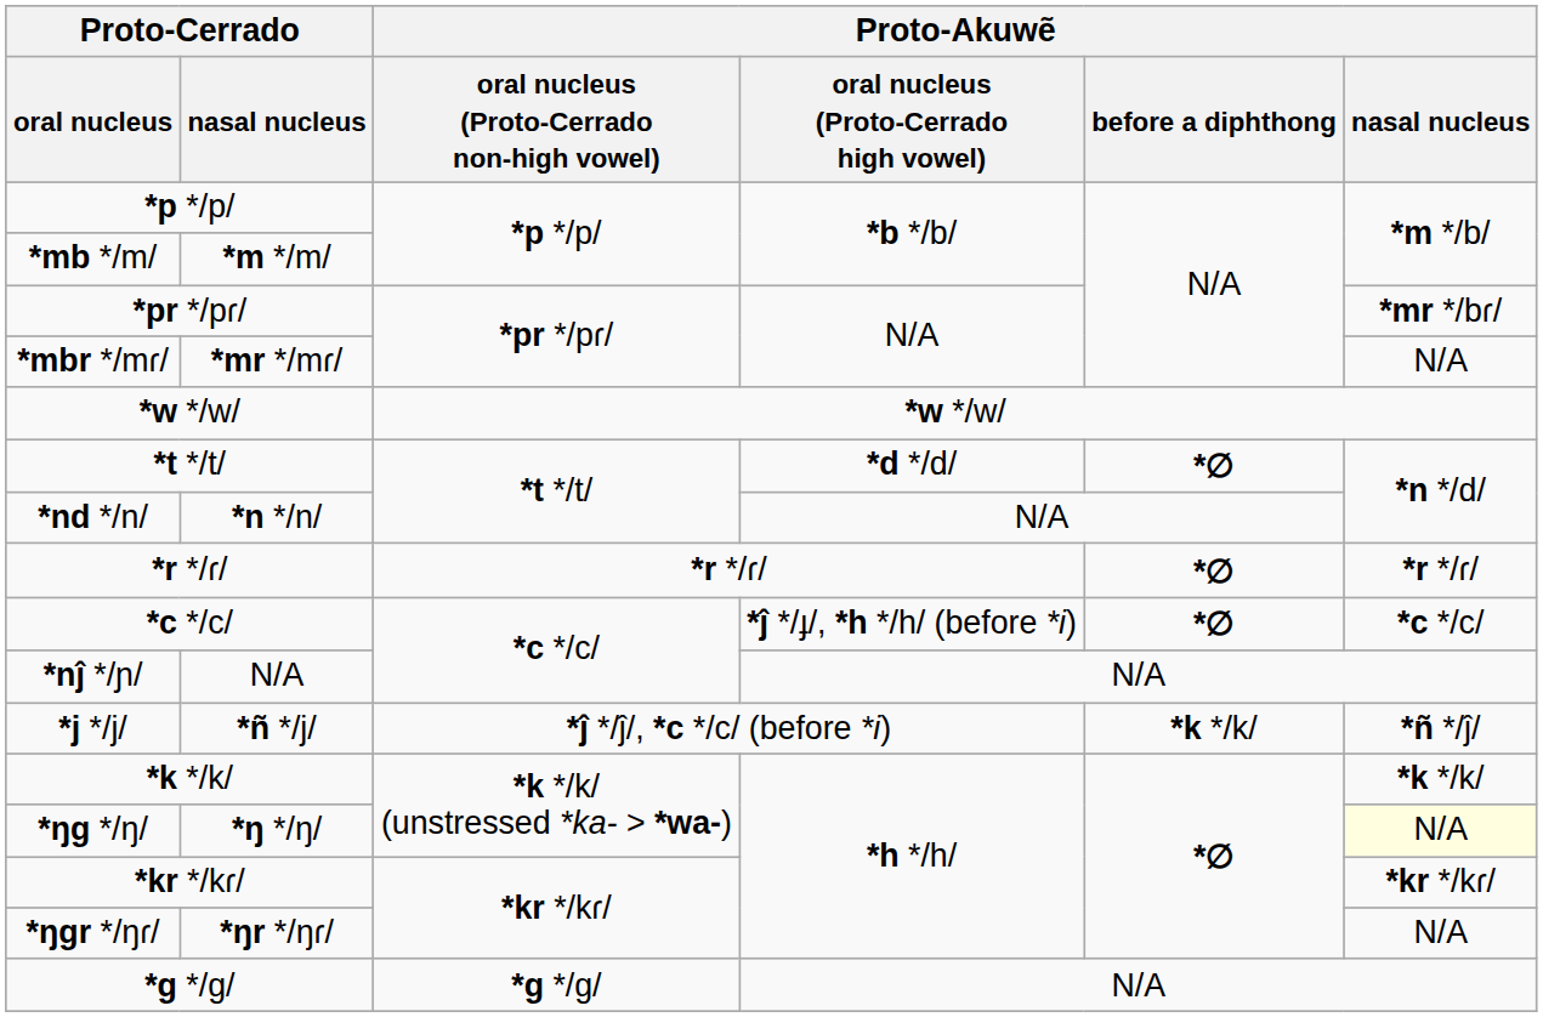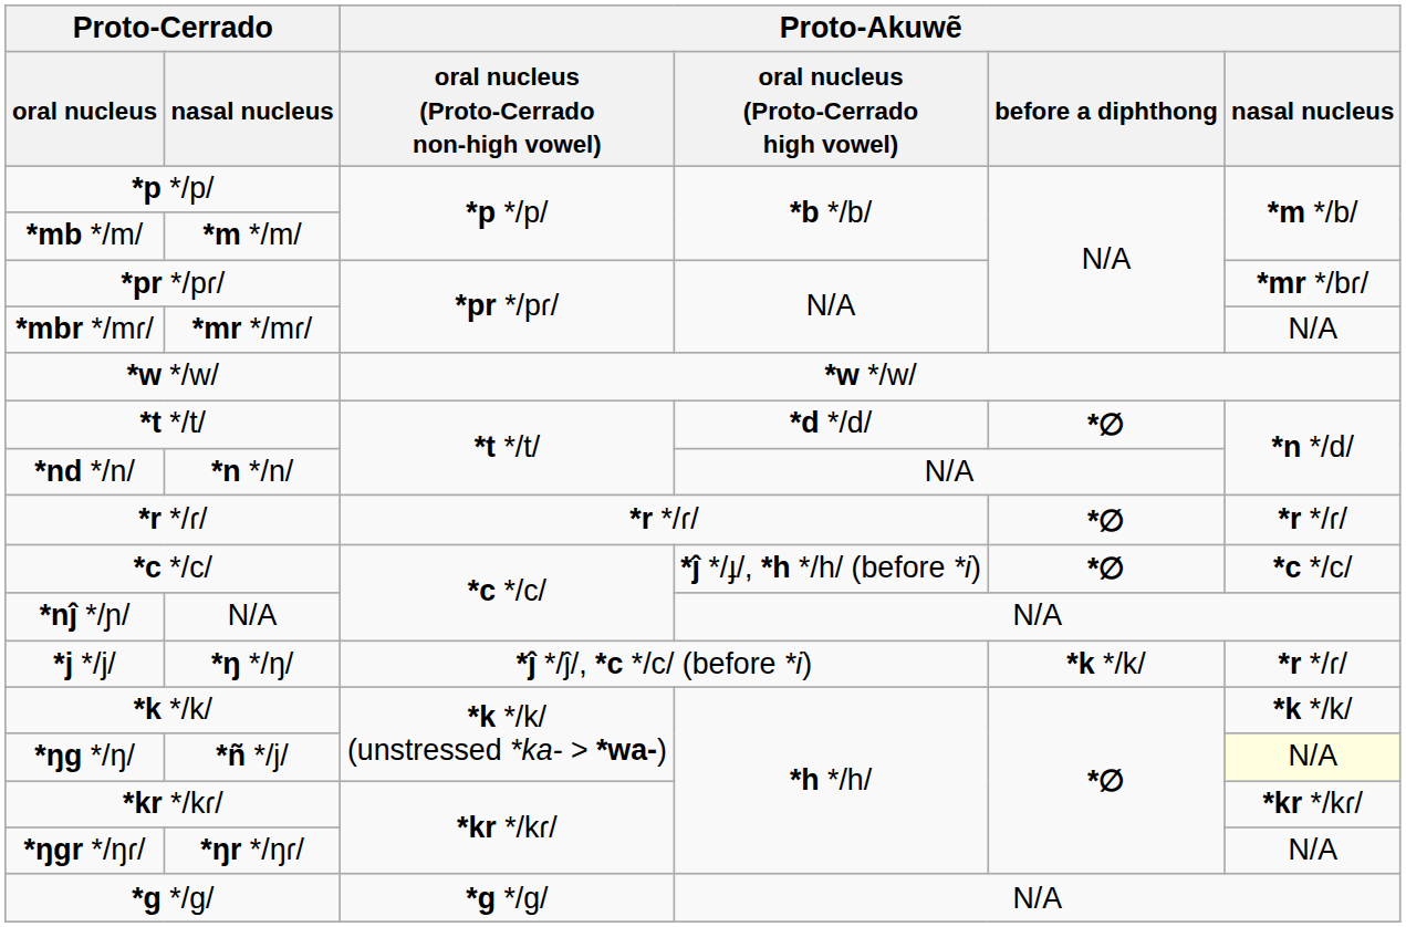*j */j/ | Proto-Cerrado / nasal nucleus: *ñ */j/ -> *ŋ */ŋ/
*j */j/ | Proto-Akuwẽ / nasal nucleus: *ñ */ĵ/ -> *r */ɾ/
*ŋg */ŋ/ | Proto-Cerrado / nasal nucleus: *ŋ */ŋ/ -> *ñ */j/
